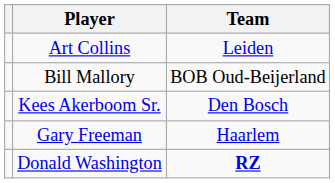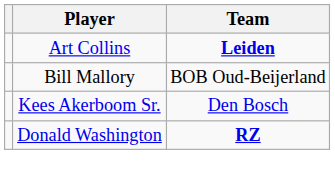Art Collins | Team: normal -> bold
- row: Gary Freeman | Haarlem
